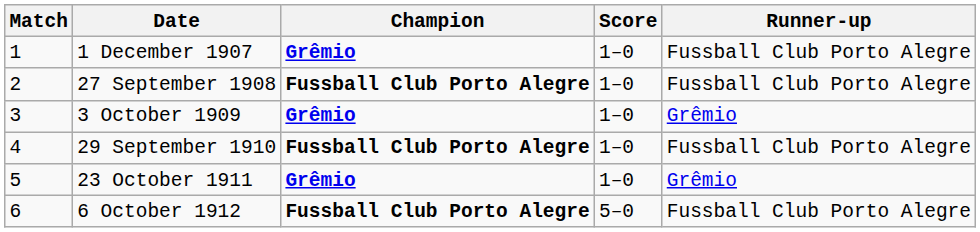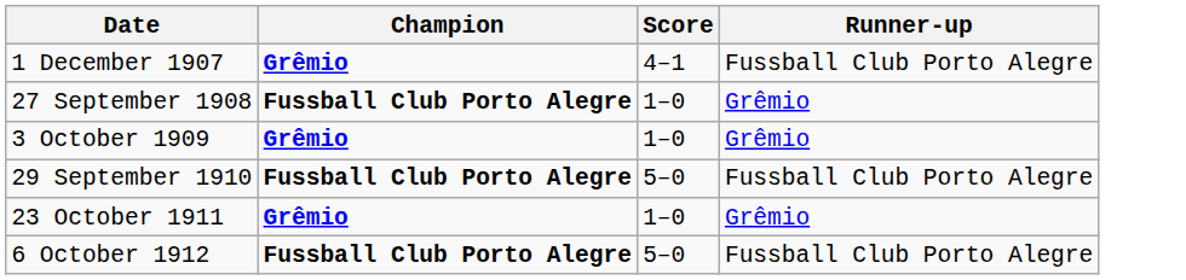- column: Match | 1 | 2 | 3 | 4 | 5 | 6
1 December 1907 | Score: 1–0 -> 4–1
27 September 1908 | Runner-up: Fussball Club Porto Alegre -> Grêmio
29 September 1910 | Score: 1–0 -> 5–0
